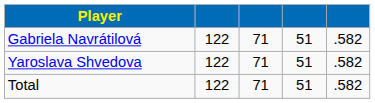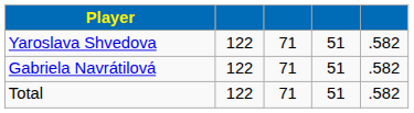rows swapped: Gabriela Navrátilová <-> Yaroslava Shvedova
